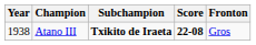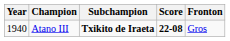Atano III | Year: 1938 -> 1940
